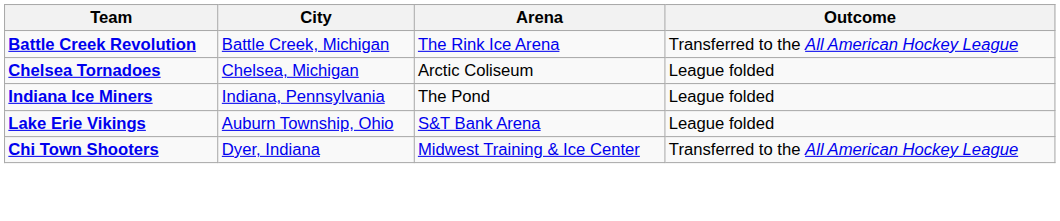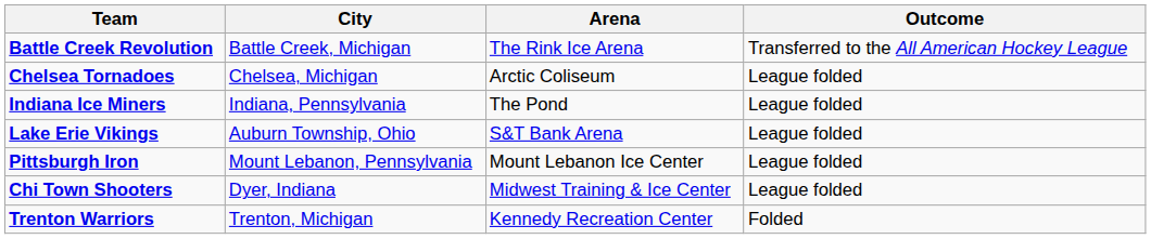+ row: Pittsburgh Iron | Mount Lebanon, Pennsylvania | Mount Lebanon Ice Center | League folded
Chi Town Shooters | Outcome: Transferred to the All American Hockey League -> League folded
+ row: Trenton Warriors | Trenton, Michigan | Kennedy Recreation Center | Folded
